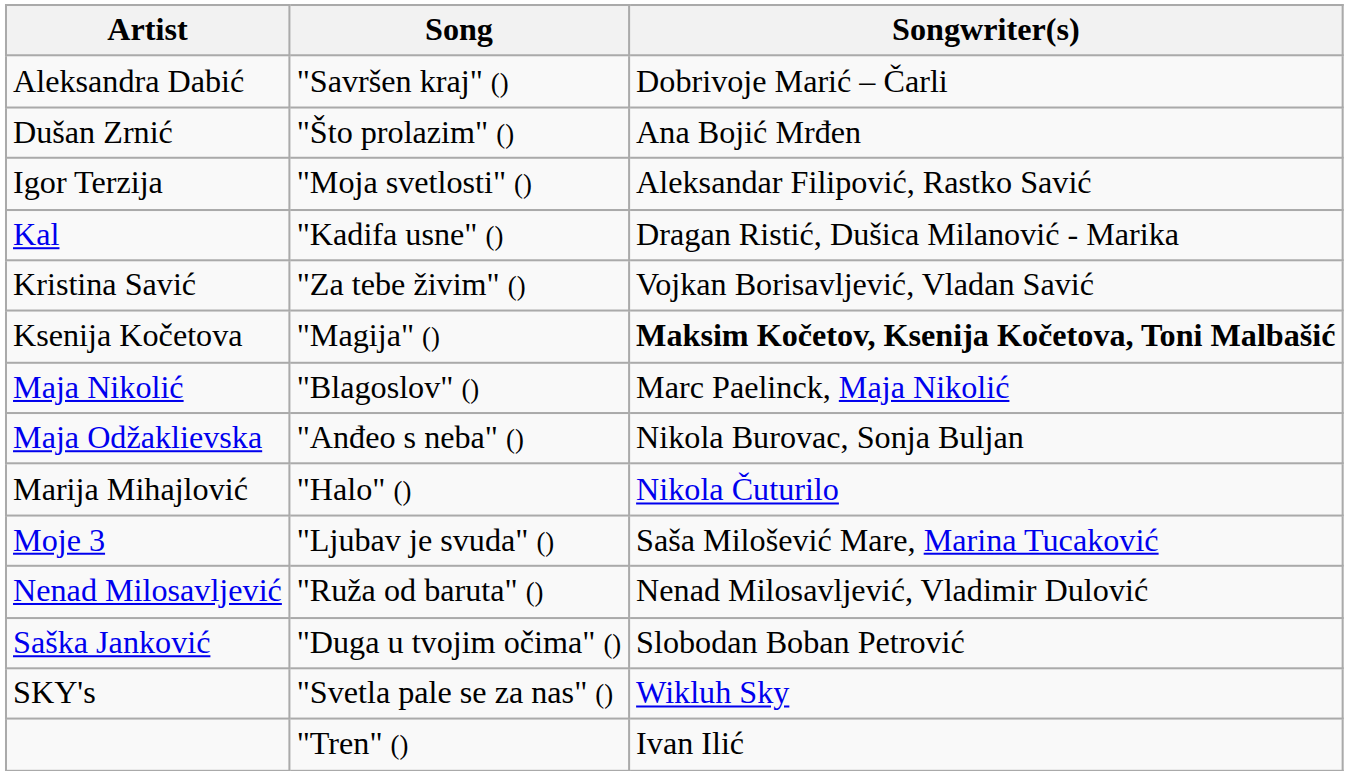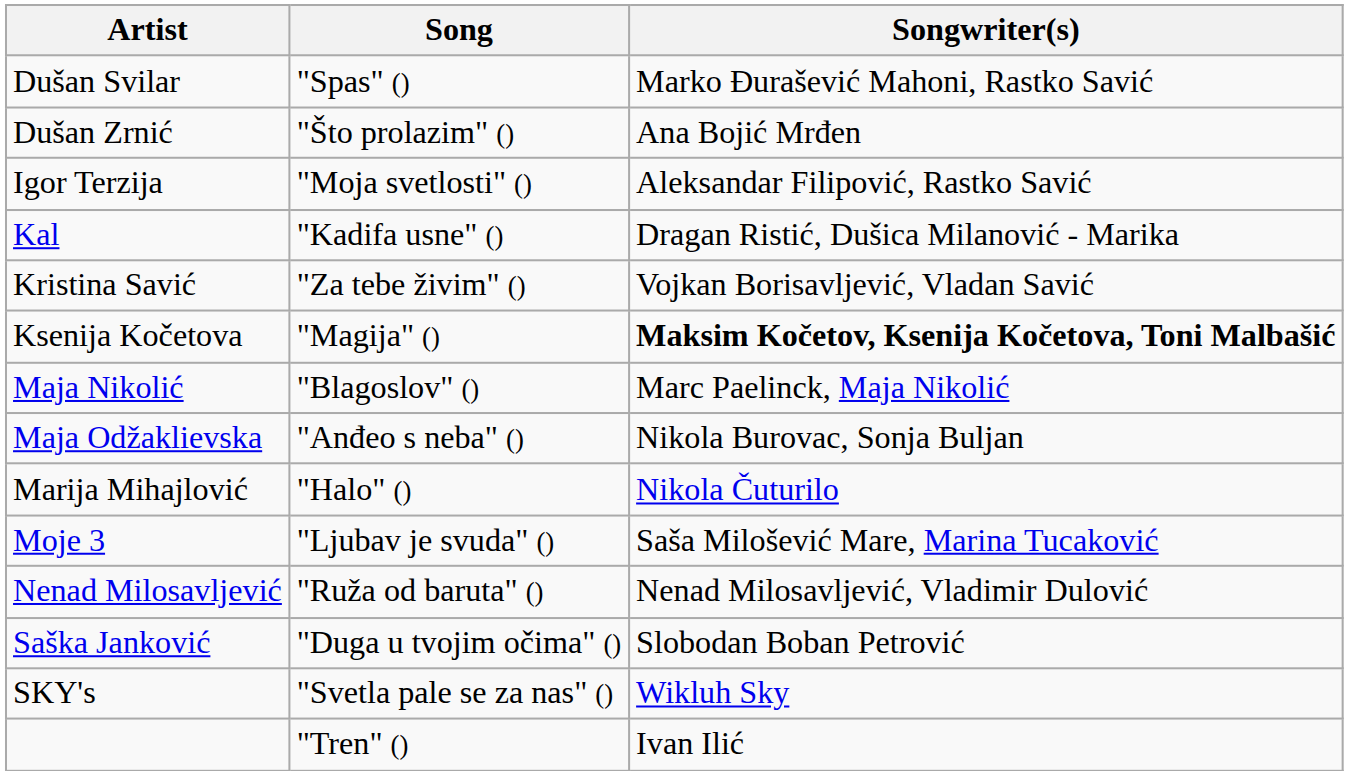- row: Aleksandra Dabić | "Savršen kraj" () | Dobrivoje Marić – Čarli
+ row: Dušan Svilar | "Spas" () | Marko Đurašević Mahoni, Rastko Savić
